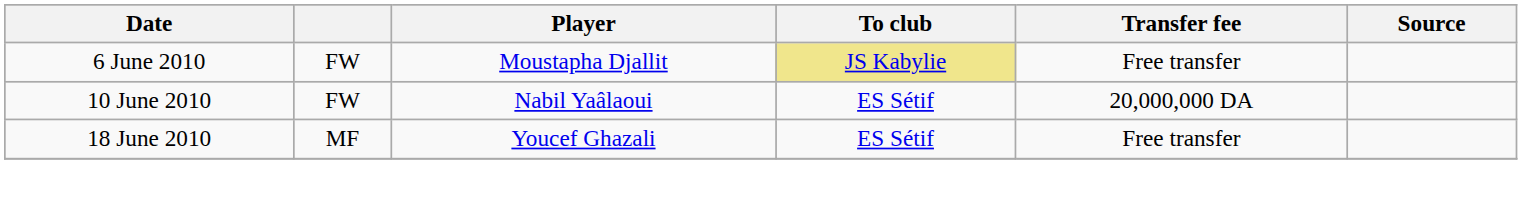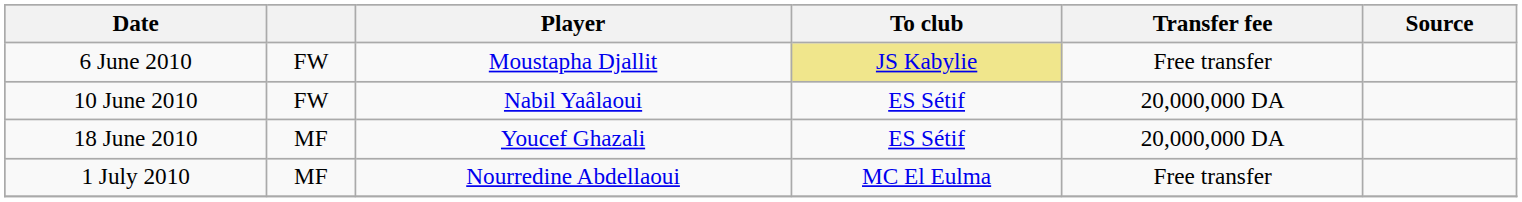18 June 2010 | Transfer fee: Free transfer -> 20,000,000 DA
+ row: 1 July 2010 | MF | Nourredine Abdellaoui | MC El Eulma | Free transfer
